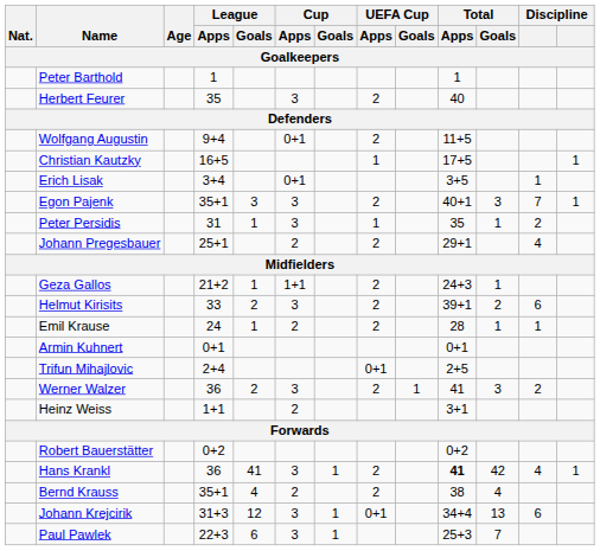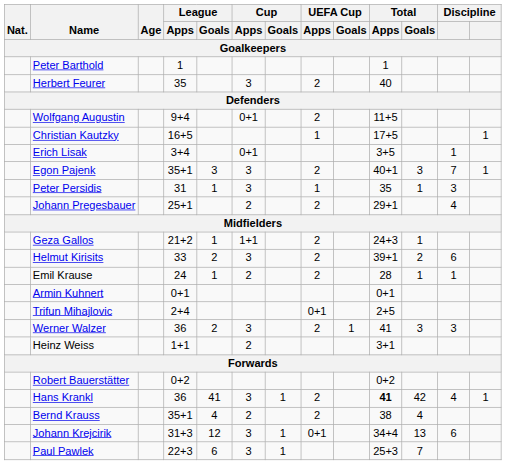Peter Persidis | column 12: 2 -> 3
Werner Walzer | column 12: 2 -> 3
